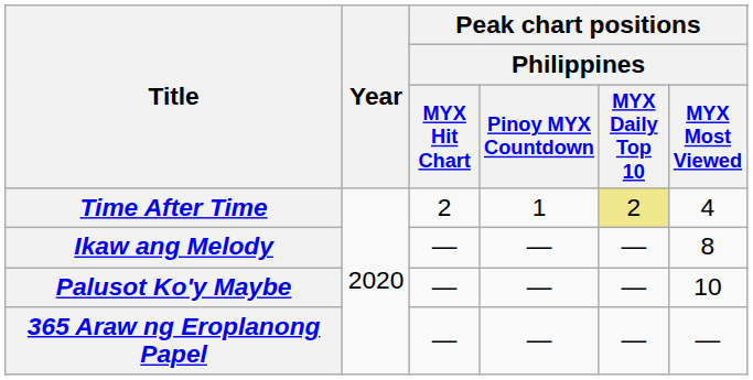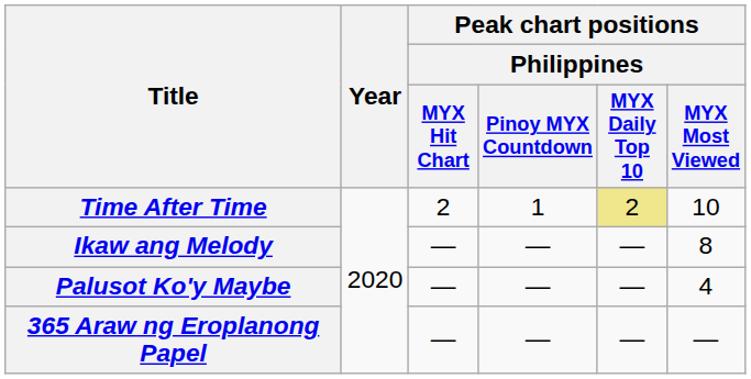Time After Time | Peak chart positions / Philippines / MYX Most Viewed: 4 -> 10
Palusot Ko'y Maybe | Peak chart positions / Philippines / MYX Most Viewed: 10 -> 4
